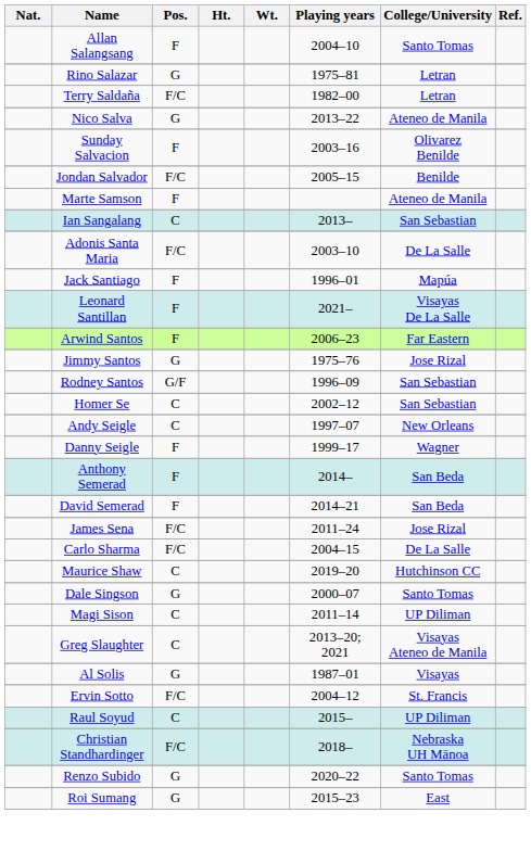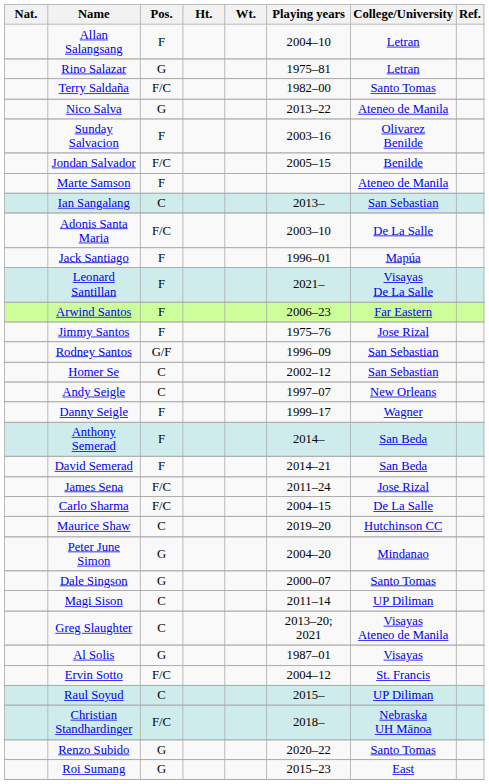Allan Salangsang | College/University: Santo Tomas -> Letran
Terry Saldaña | College/University: Letran -> Santo Tomas
Jimmy Santos | Pos.: G -> F
+ row: Peter June Simon | G | 2004–20 | Mindanao
